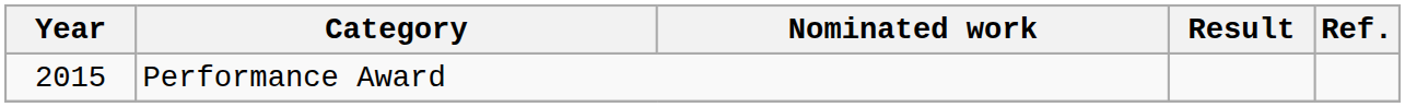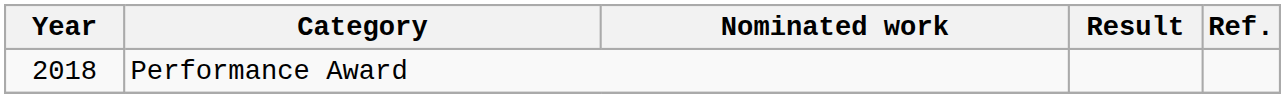Performance Award | Year: 2015 -> 2018
